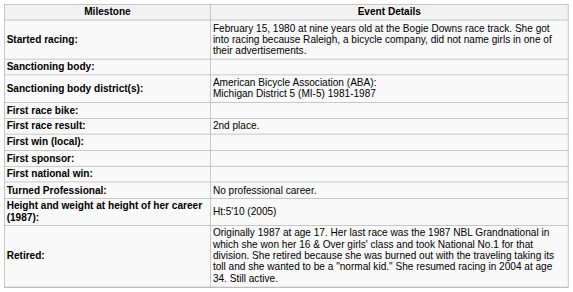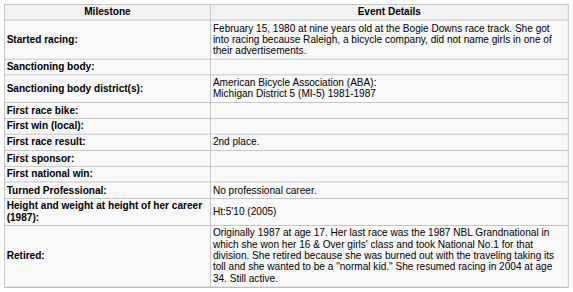rows swapped: First race result: <-> First win (local):
